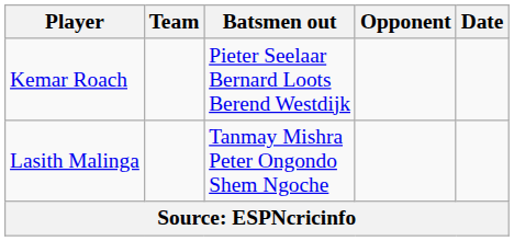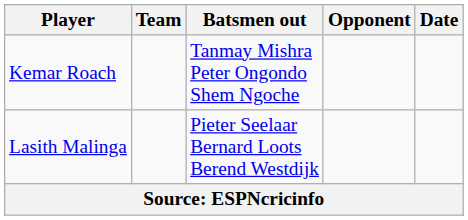Kemar Roach | Batsmen out: Pieter Seelaar Bernard Loots Berend Westdijk -> Tanmay Mishra Peter Ongondo Shem Ngoche
Lasith Malinga | Batsmen out: Tanmay Mishra Peter Ongondo Shem Ngoche -> Pieter Seelaar Bernard Loots Berend Westdijk
